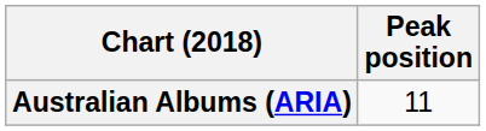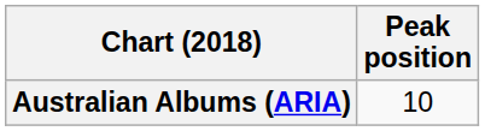Australian Albums (ARIA) | Peak position: 11 -> 10
